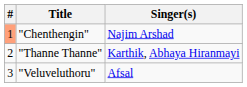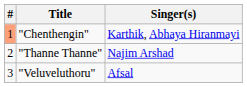"Chenthengin" | Singer(s): Najim Arshad -> Karthik, Abhaya Hiranmayi
"Thanne Thanne" | Singer(s): Karthik, Abhaya Hiranmayi -> Najim Arshad
